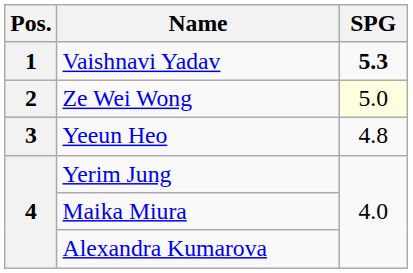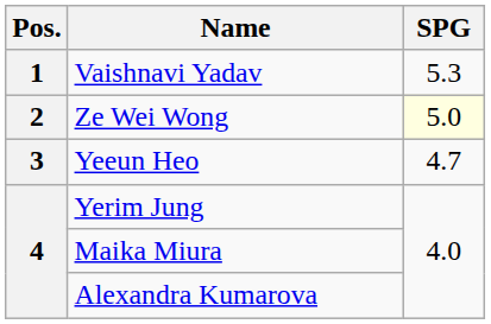Vaishnavi Yadav | SPG: bold -> normal
Yeeun Heo | SPG: 4.8 -> 4.7
